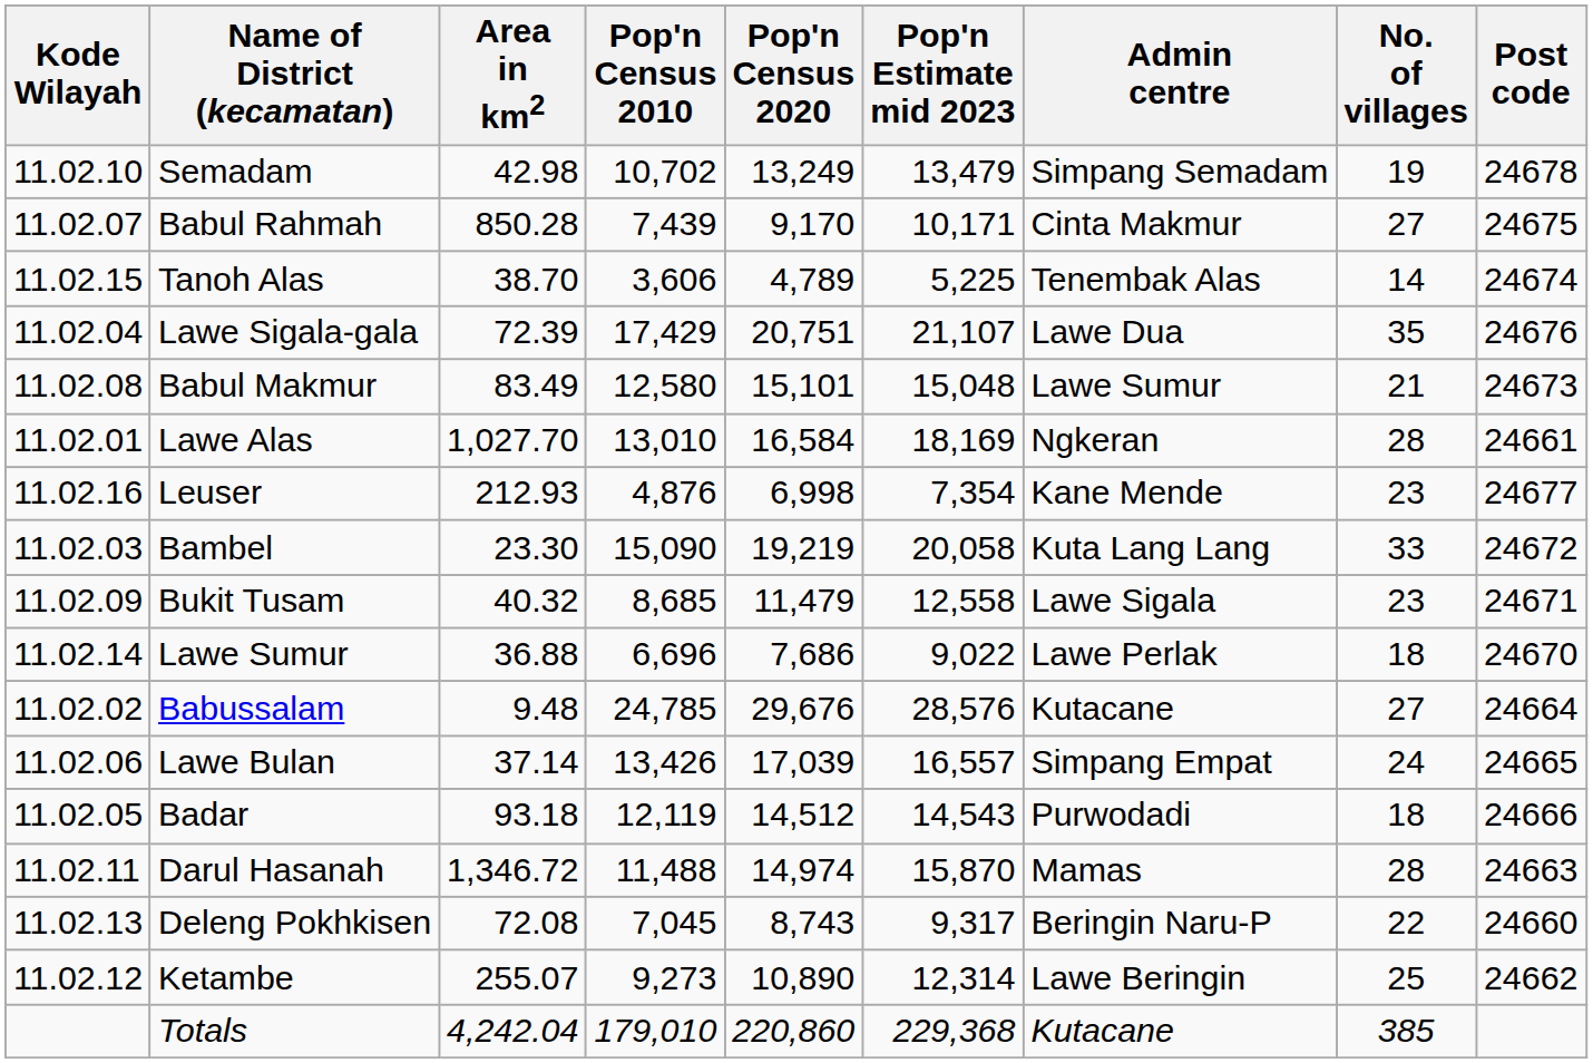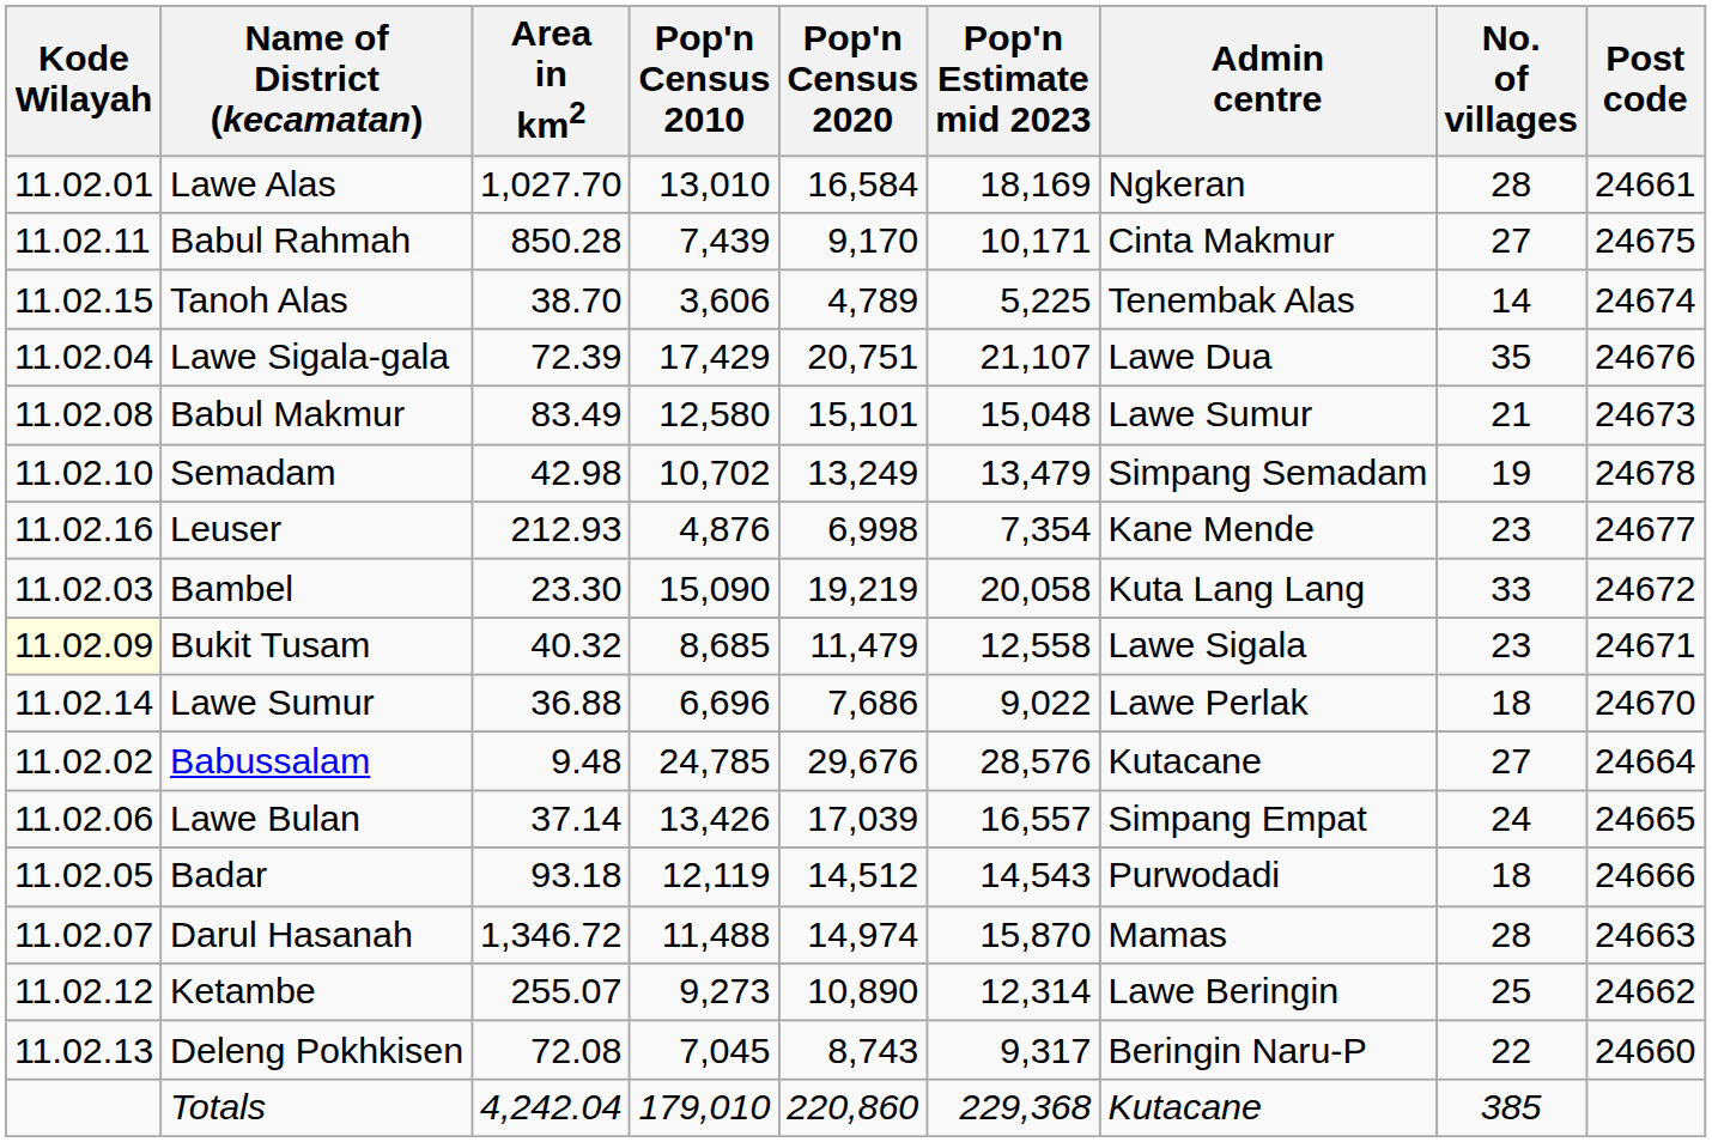rows swapped: Lawe Alas <-> Semadam
Babul Rahmah | Kode Wilayah: 11.02.07 -> 11.02.11
Bukit Tusam | Kode Wilayah: no background -> lightyellow background
Darul Hasanah | Kode Wilayah: 11.02.11 -> 11.02.07
rows swapped: Ketambe <-> Deleng Pokhkisen
